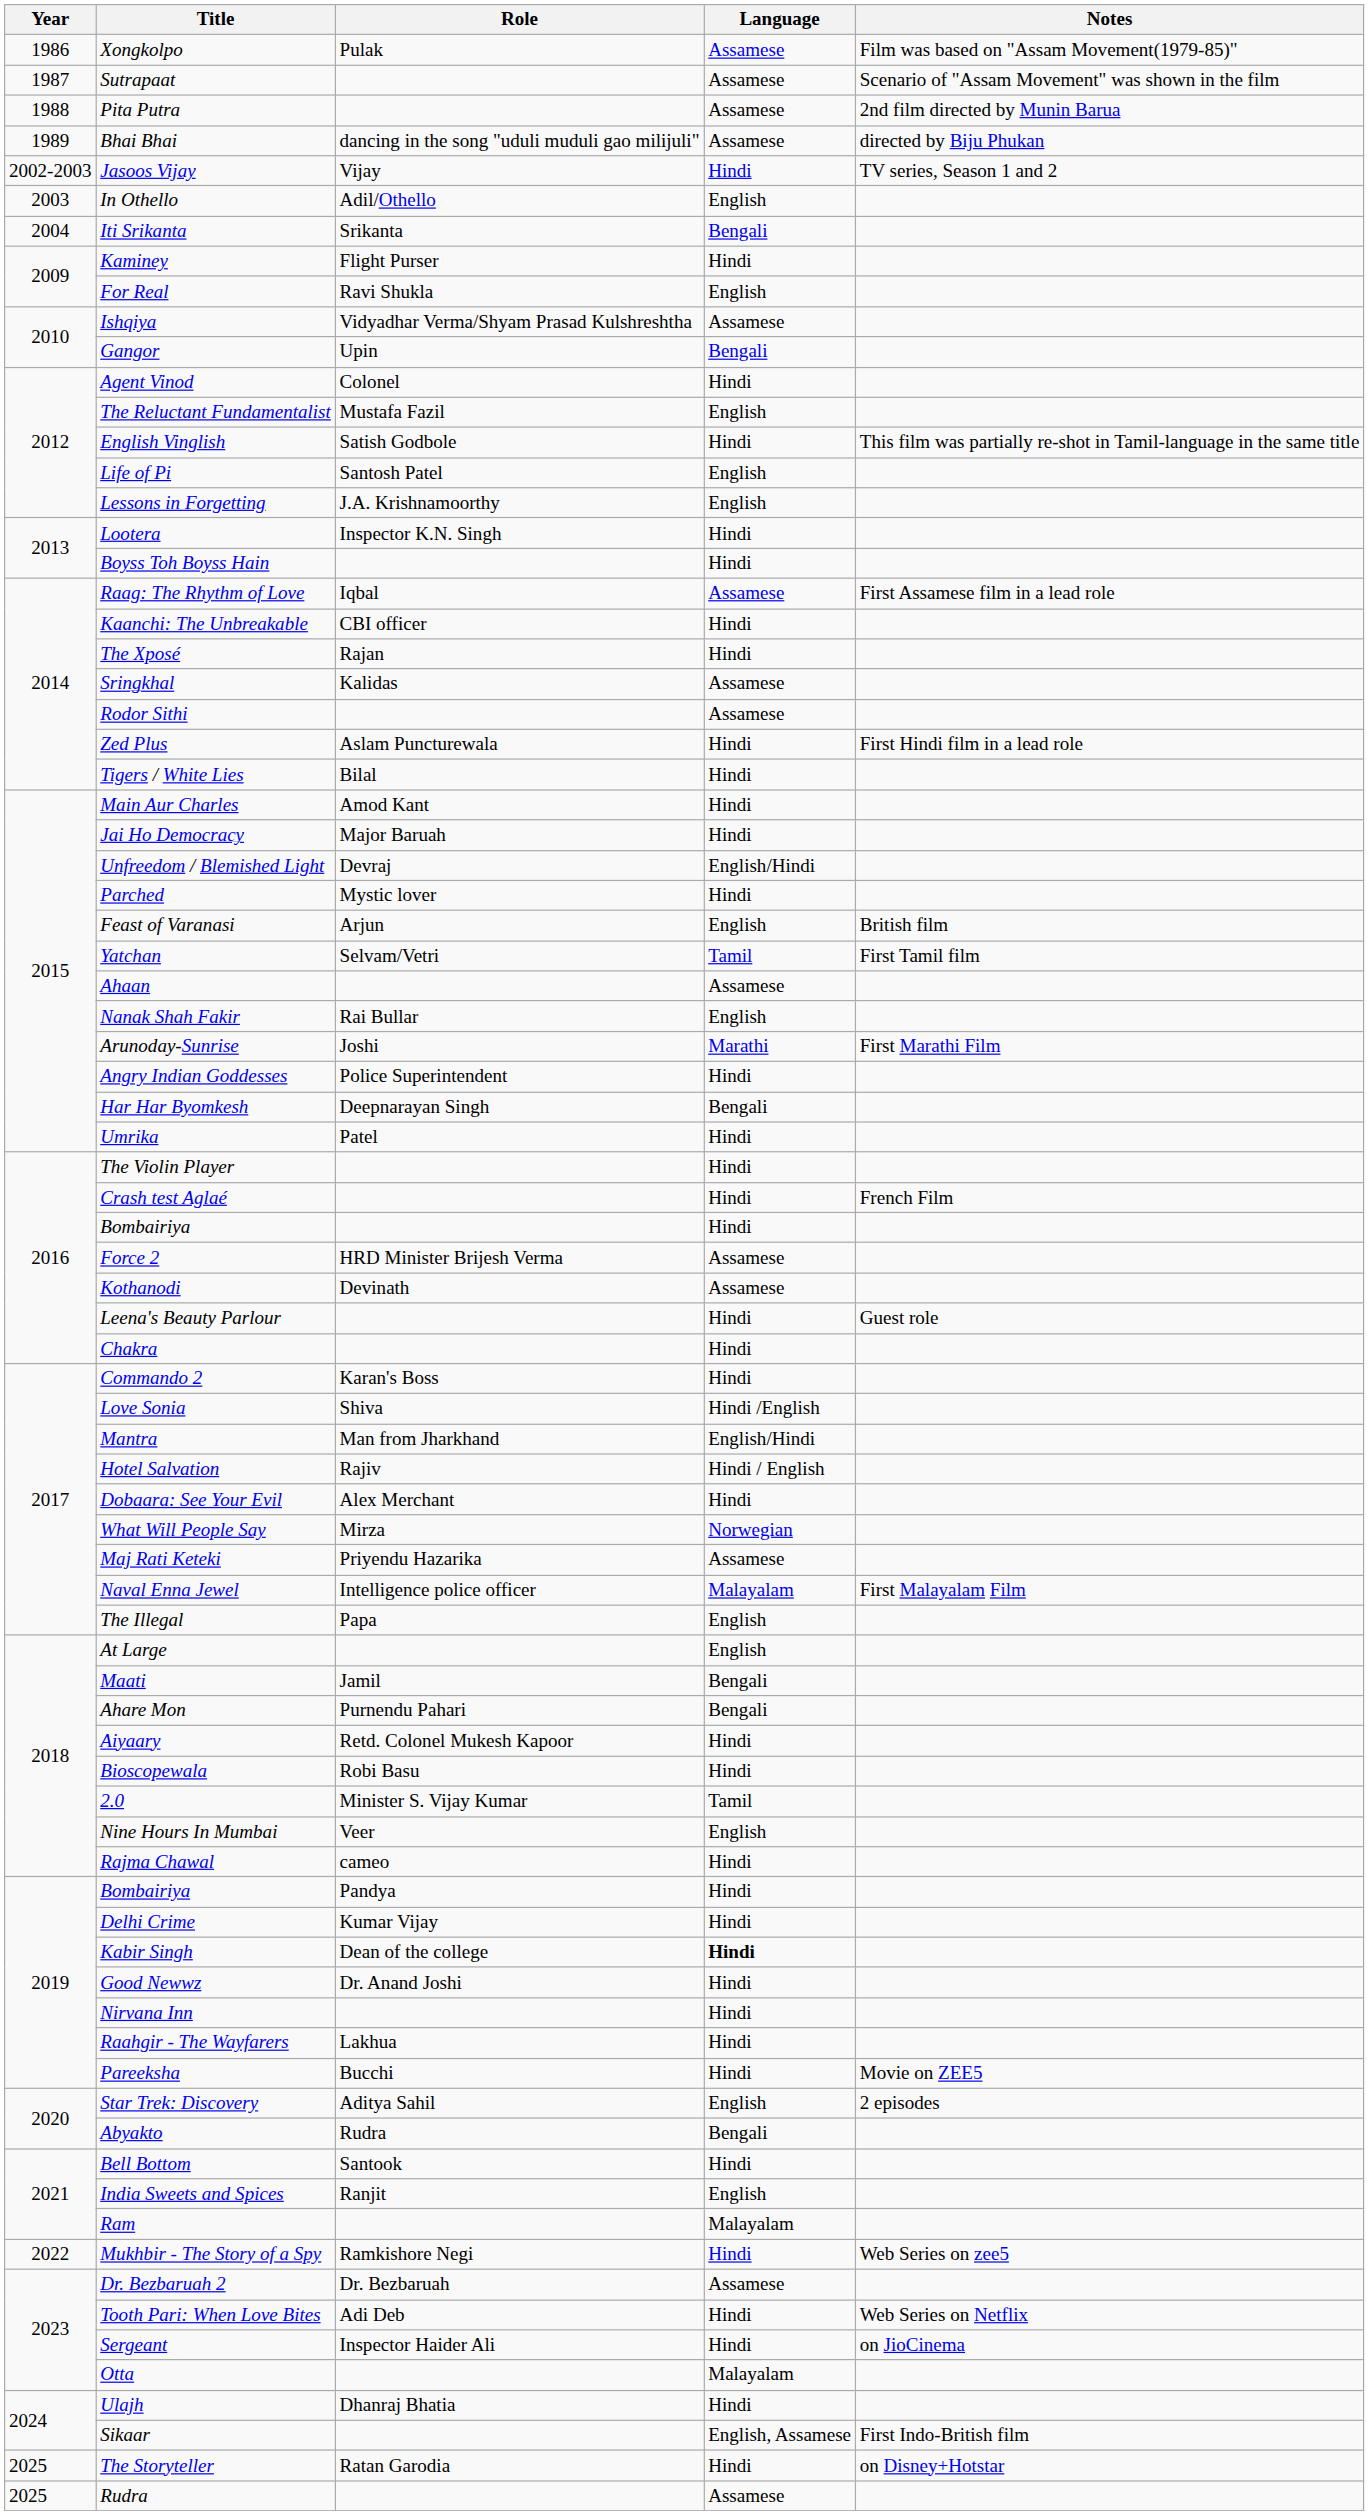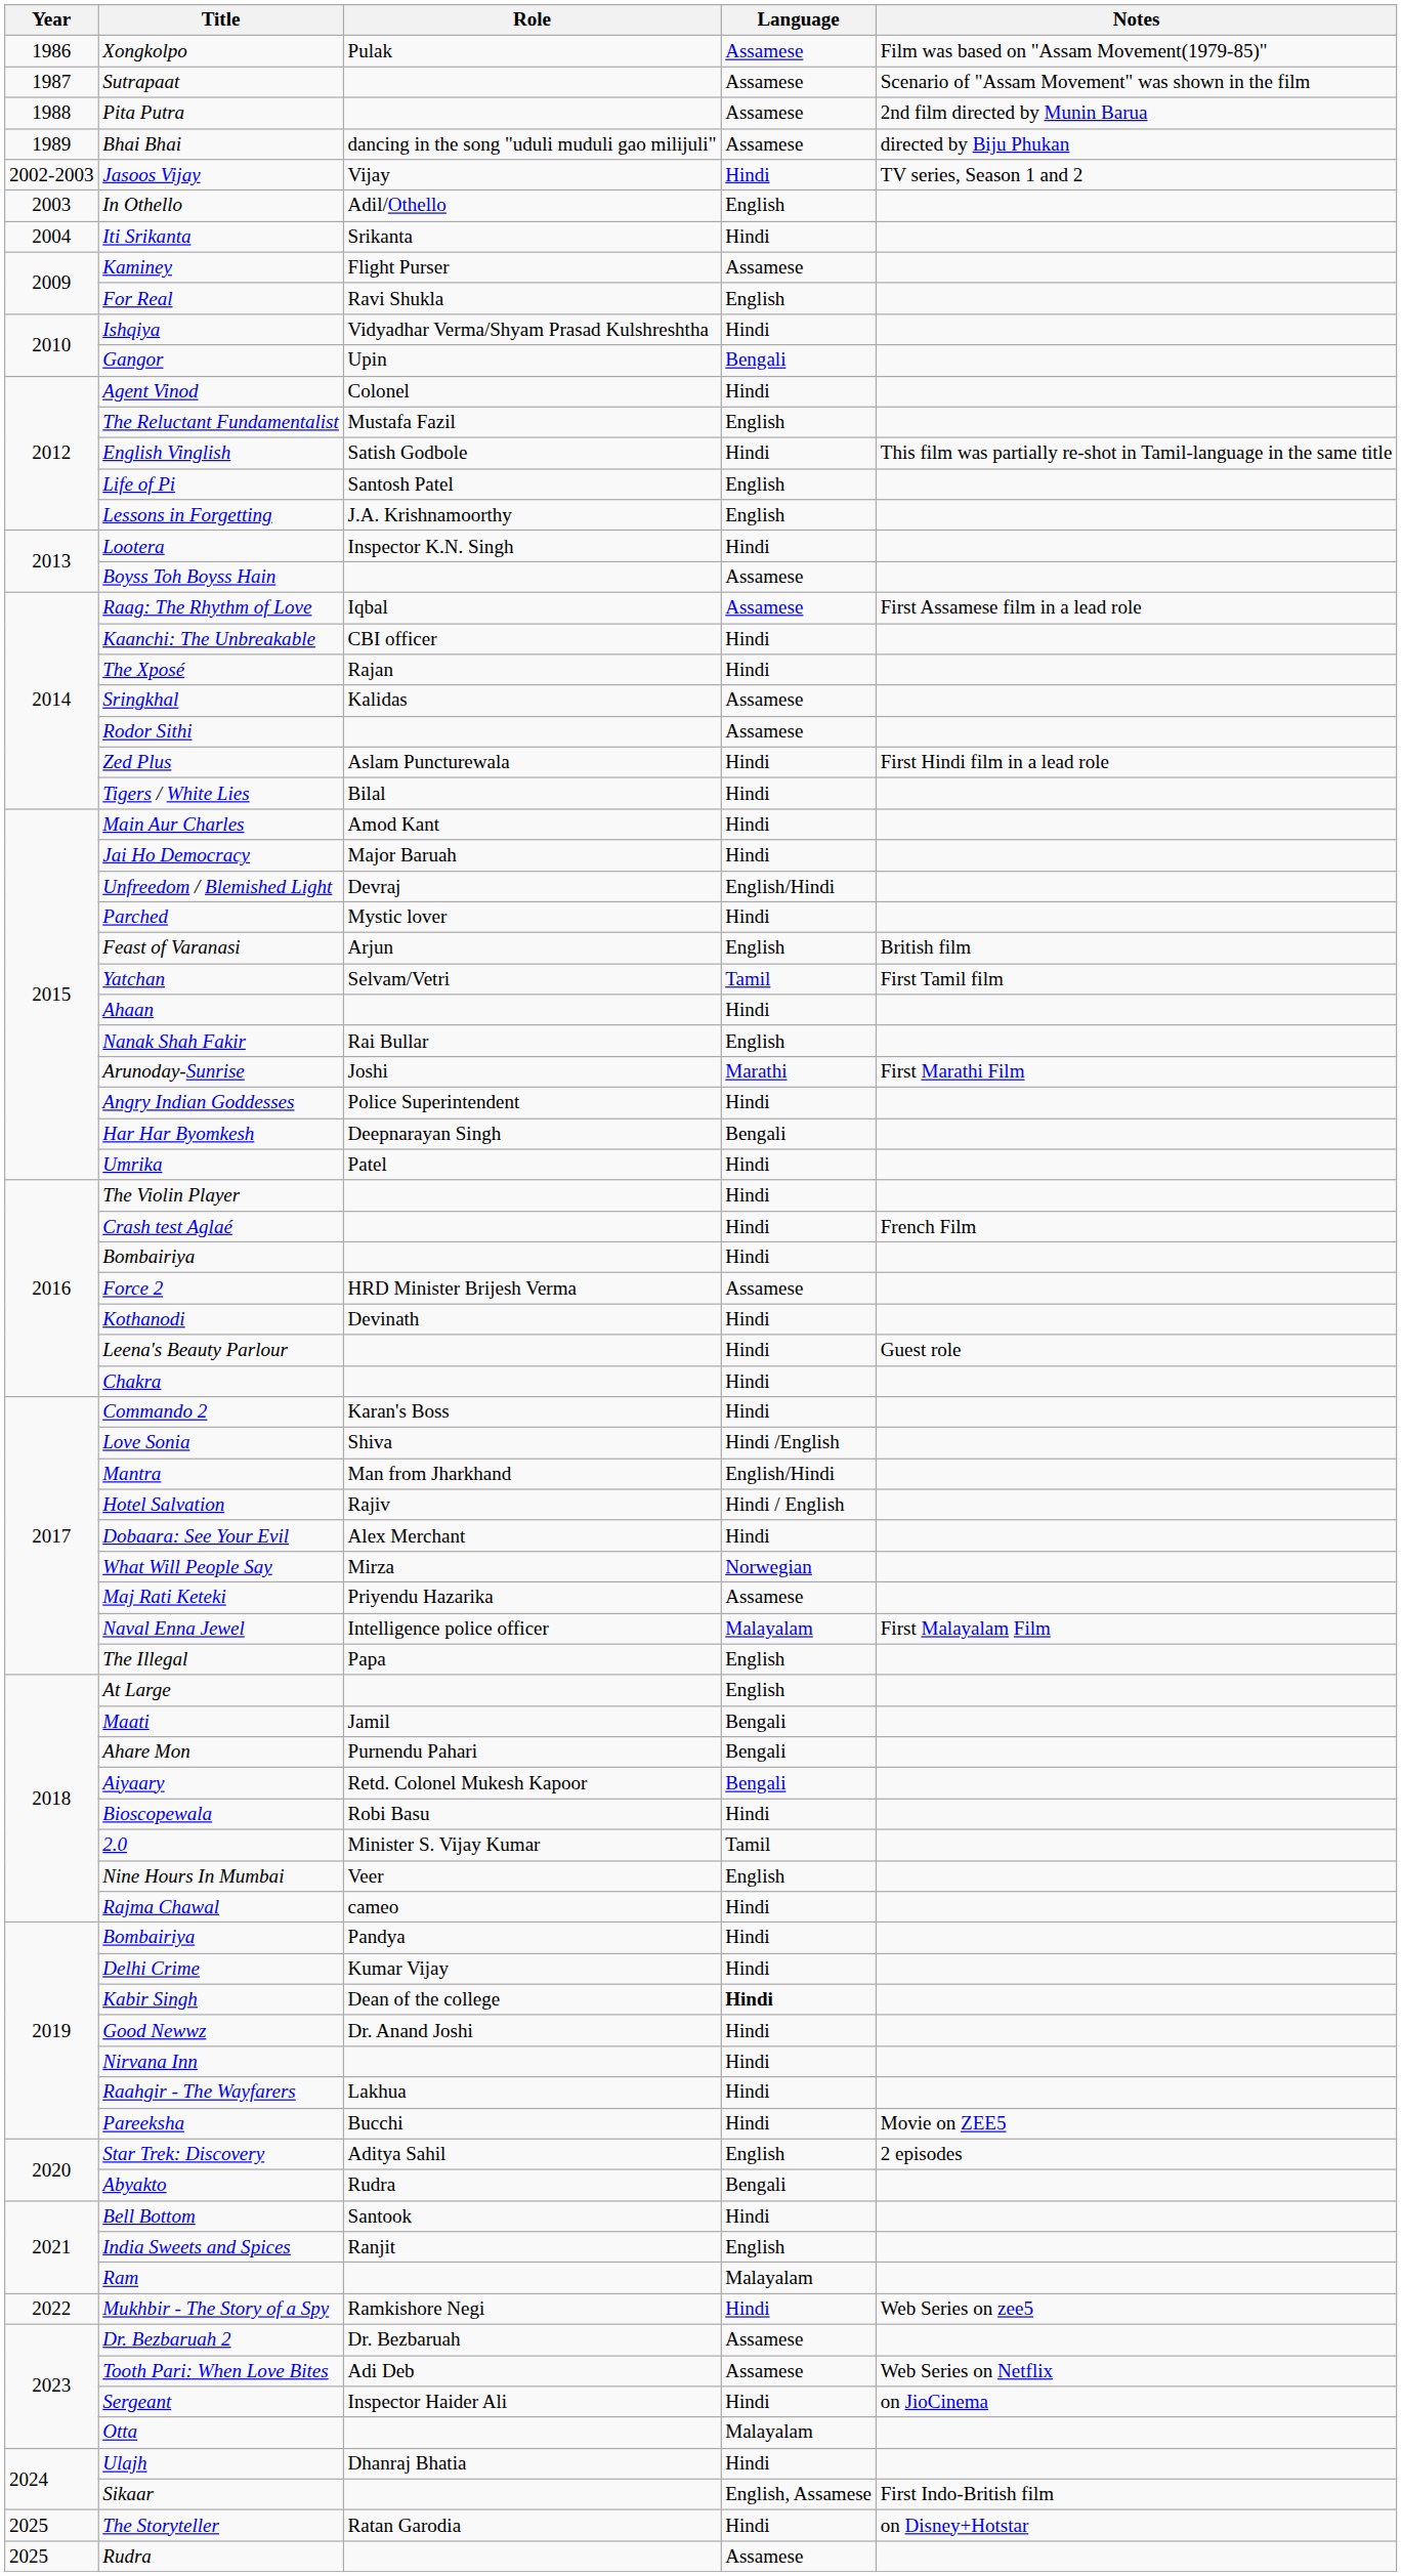Iti Srikanta | Language: Bengali -> Hindi
Kaminey | Language: Hindi -> Assamese
Ishqiya | Language: Assamese -> Hindi
Boyss Toh Boyss Hain | Language: Hindi -> Assamese
Ahaan | Language: Assamese -> Hindi
Kothanodi | Language: Assamese -> Hindi
Aiyaary | Language: Hindi -> Bengali
Tooth Pari: When Love Bites | Language: Hindi -> Assamese
